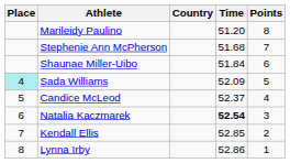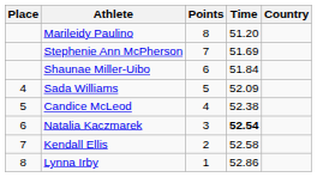columns swapped: Country <-> Points
Stephenie Ann McPherson | Time: 51.68 -> 51.69
Sada Williams | Place: paleturquoise background -> no background
Candice McLeod | Time: 52.37 -> 52.38
Kendall Ellis | Time: 52.85 -> 52.58
